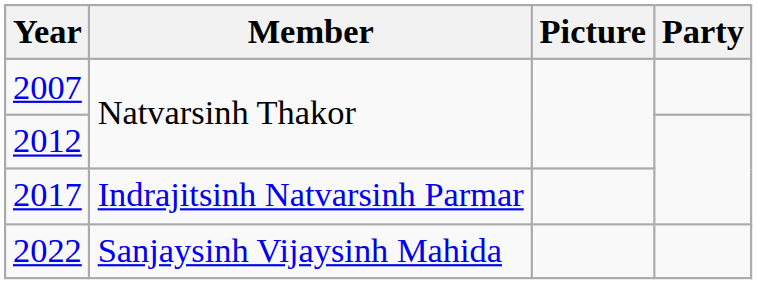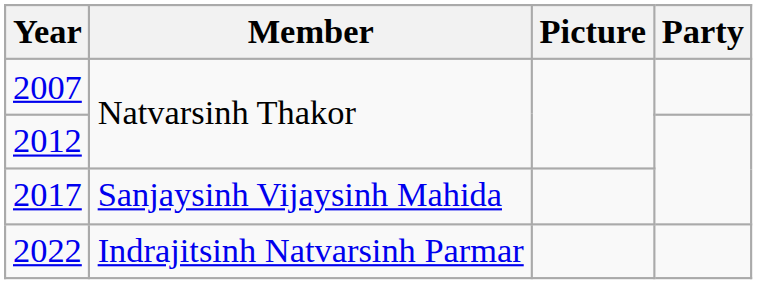2017 | Member: Indrajitsinh Natvarsinh Parmar -> Sanjaysinh Vijaysinh Mahida
2022 | Member: Sanjaysinh Vijaysinh Mahida -> Indrajitsinh Natvarsinh Parmar
